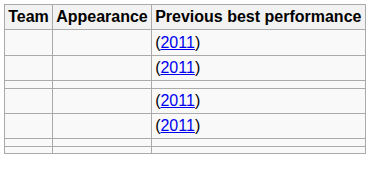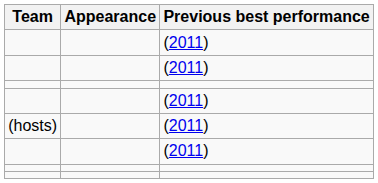+ row: (hosts) | (2011)
